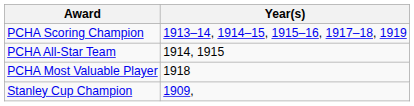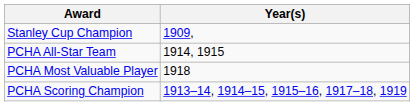rows swapped: PCHA Scoring Champion <-> Stanley Cup Champion
